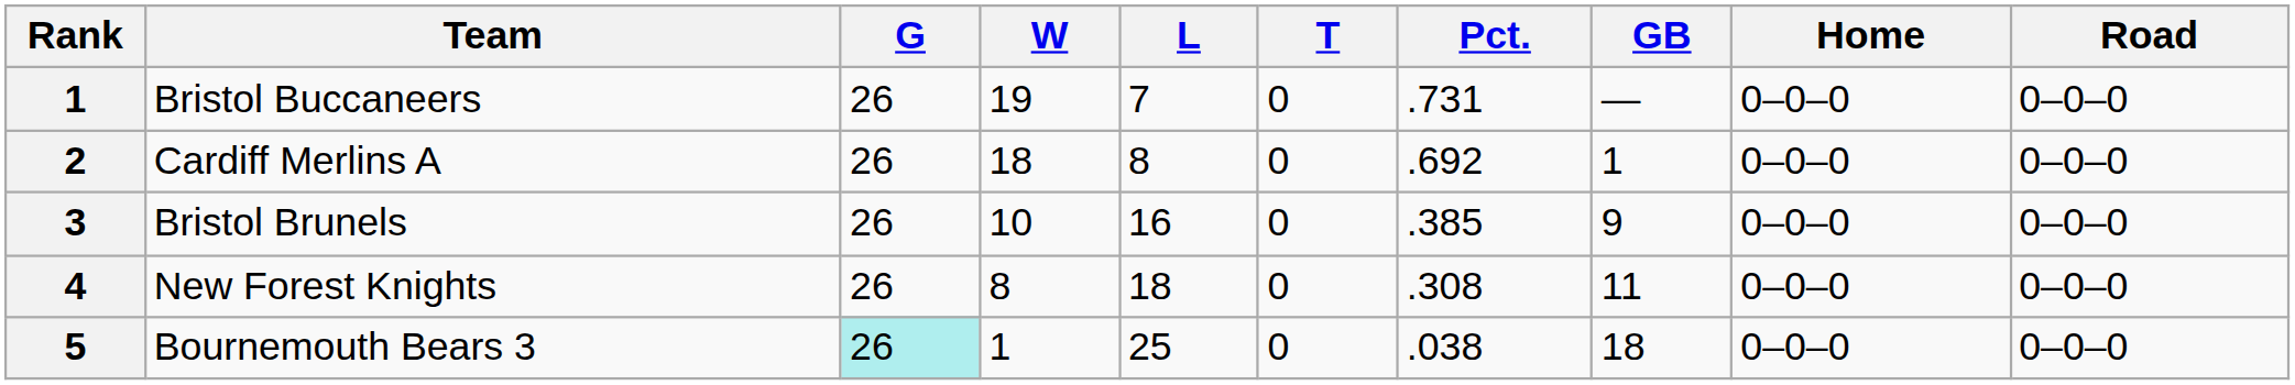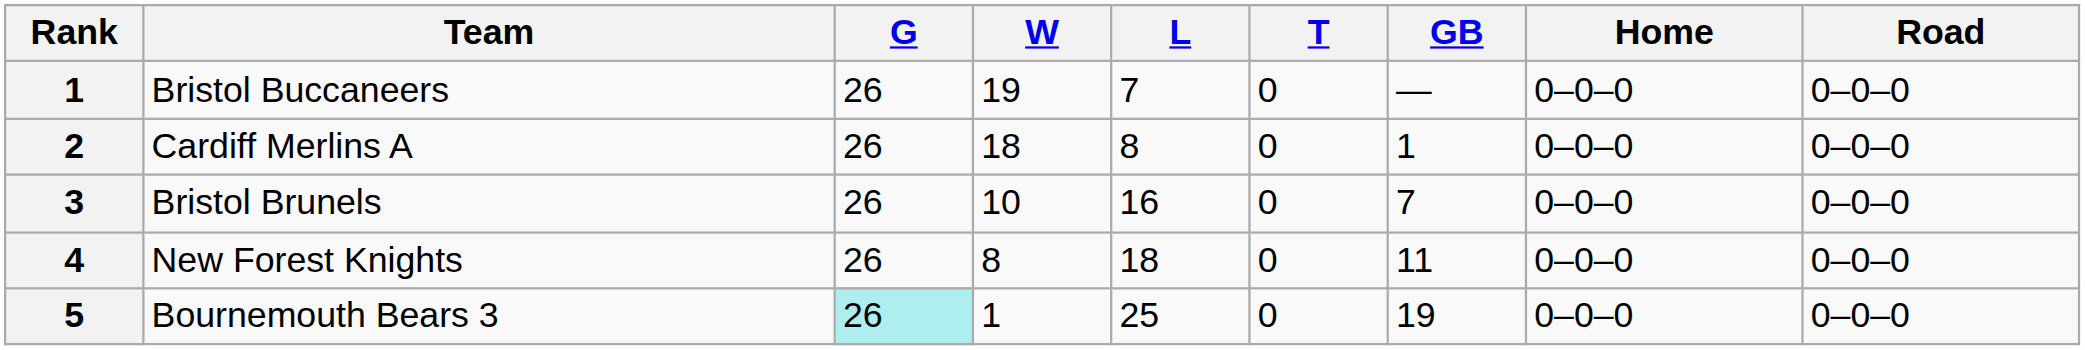- column: Pct. | .731 | .692 | .385 | .308 | .038
Bristol Brunels | GB: 9 -> 7
Bournemouth Bears 3 | GB: 18 -> 19
